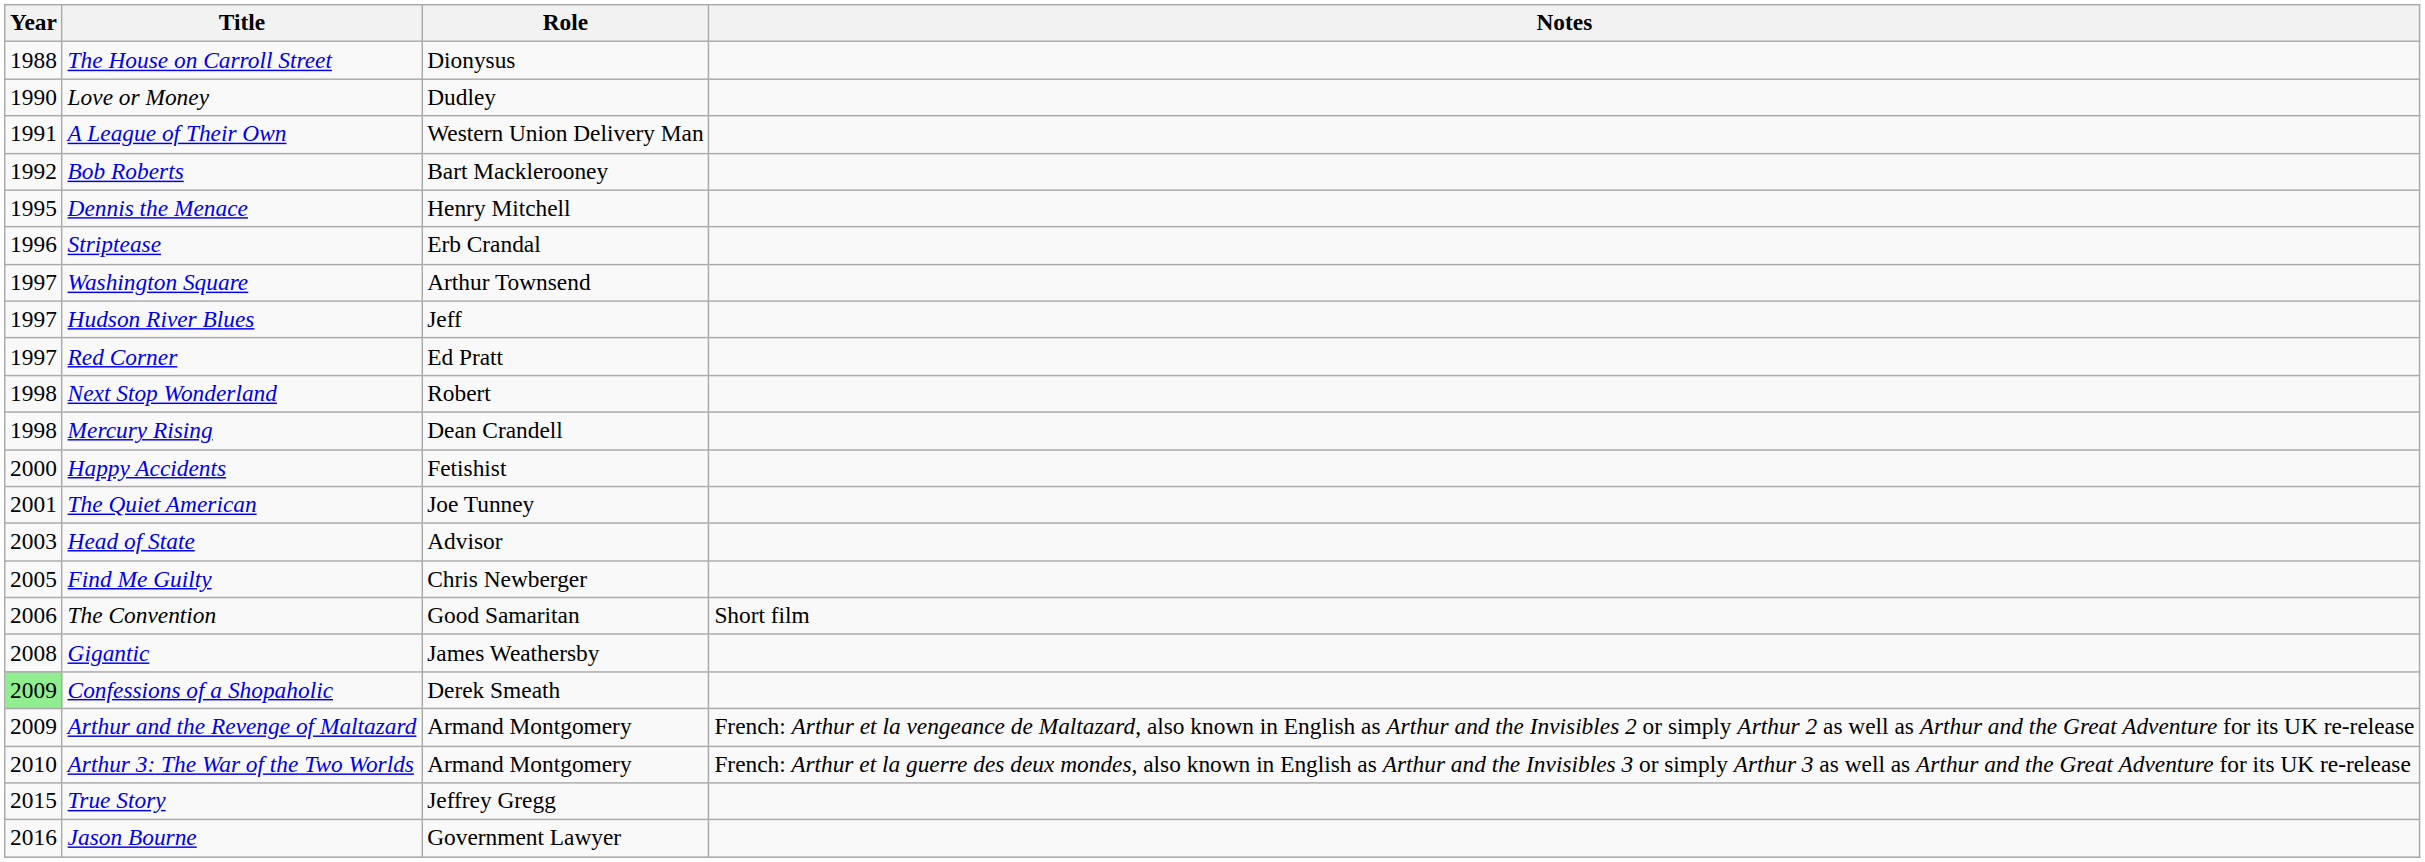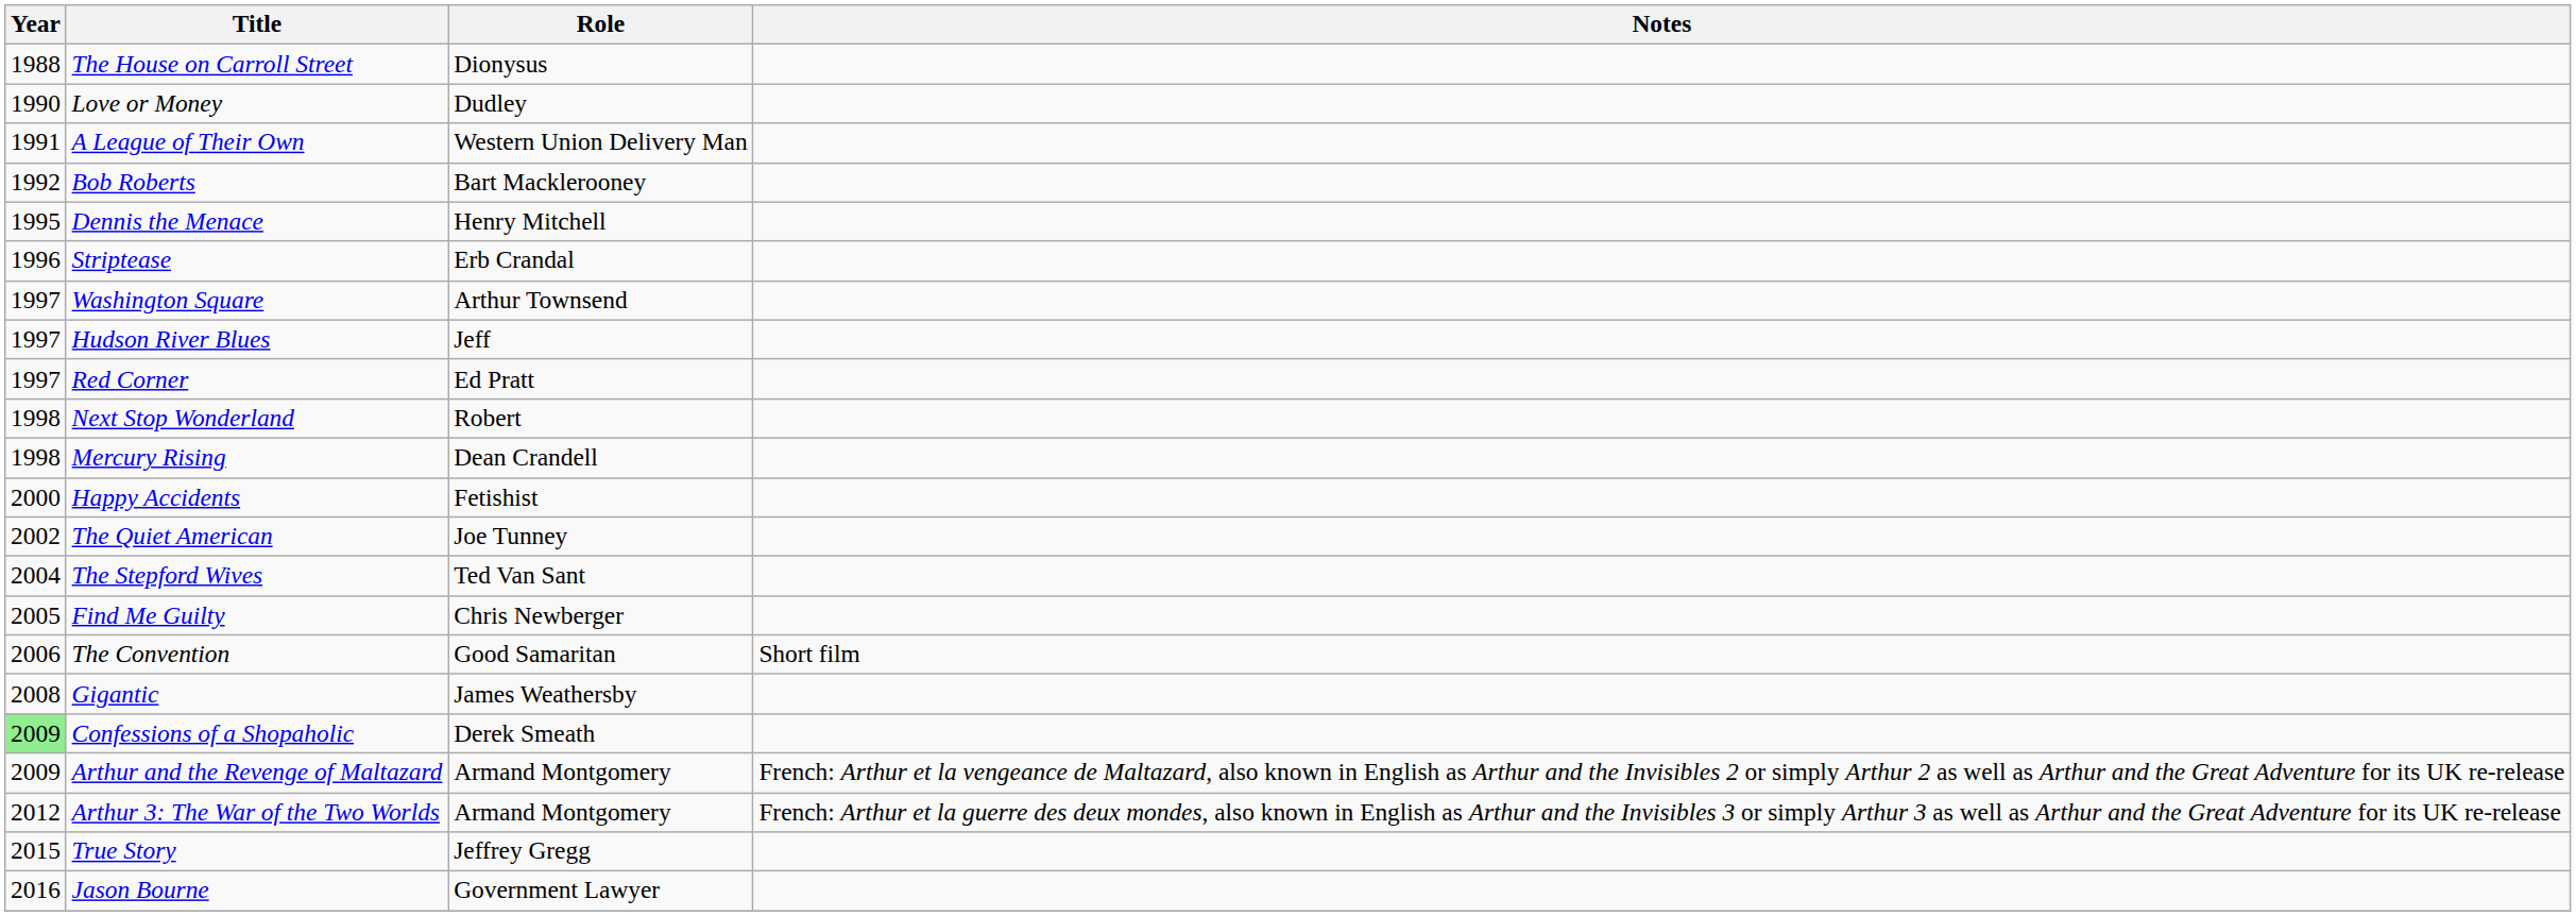The Quiet American | Year: 2001 -> 2002
- row: 2003 | Head of State | Advisor
+ row: 2004 | The Stepford Wives | Ted Van Sant
Arthur 3: The War of the Two Worlds | Year: 2010 -> 2012
